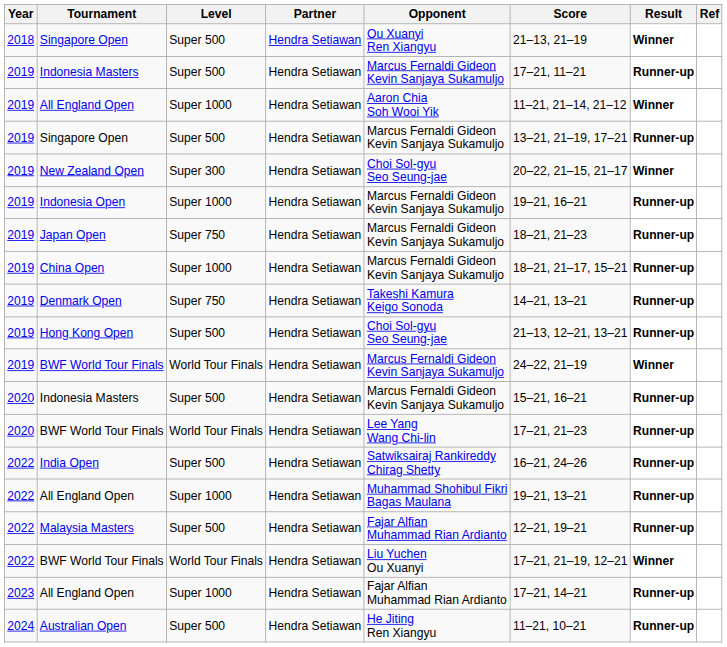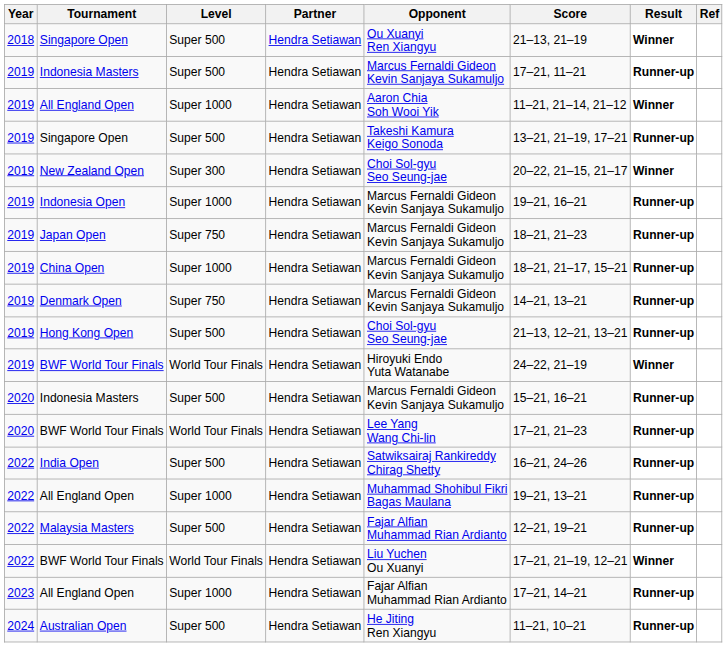2019 / Singapore Open | Opponent: Marcus Fernaldi Gideon Kevin Sanjaya Sukamuljo -> Takeshi Kamura Keigo Sonoda
Denmark Open | Opponent: Takeshi Kamura Keigo Sonoda -> Marcus Fernaldi Gideon Kevin Sanjaya Sukamuljo
2019 / BWF World Tour Finals | Opponent: Marcus Fernaldi Gideon Kevin Sanjaya Sukamuljo -> Hiroyuki Endo Yuta Watanabe
